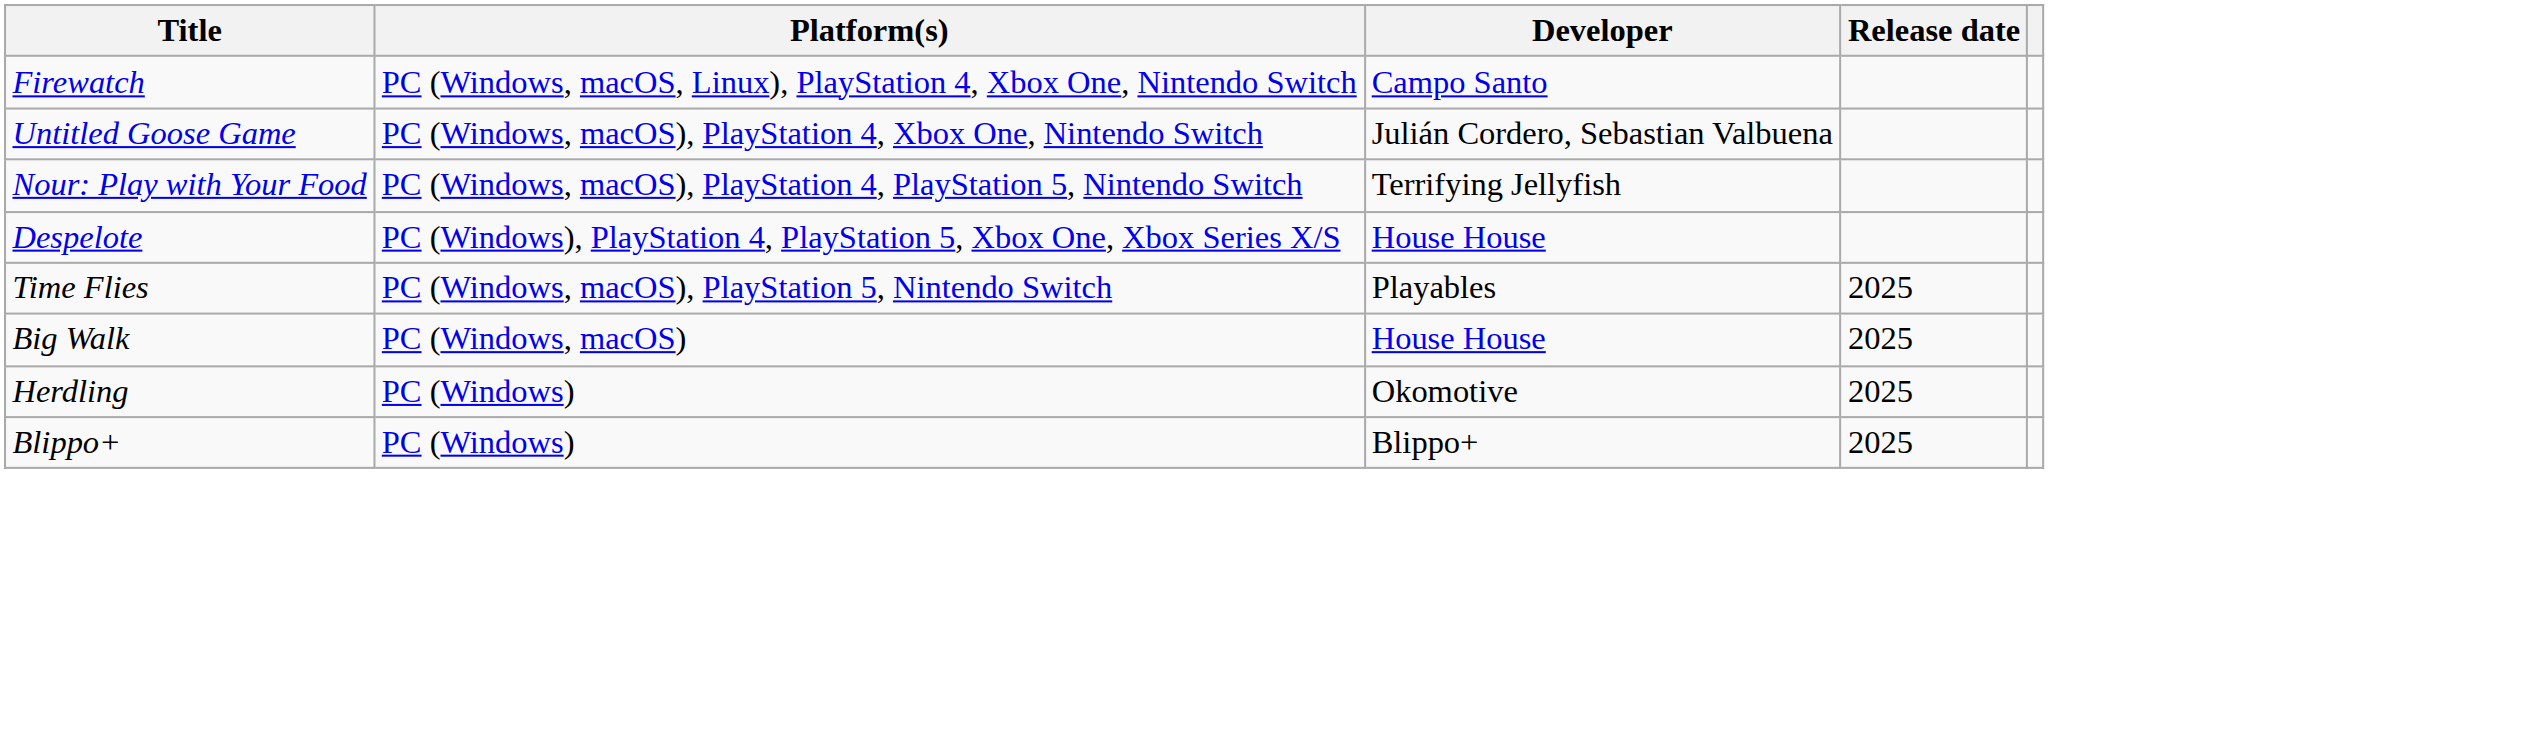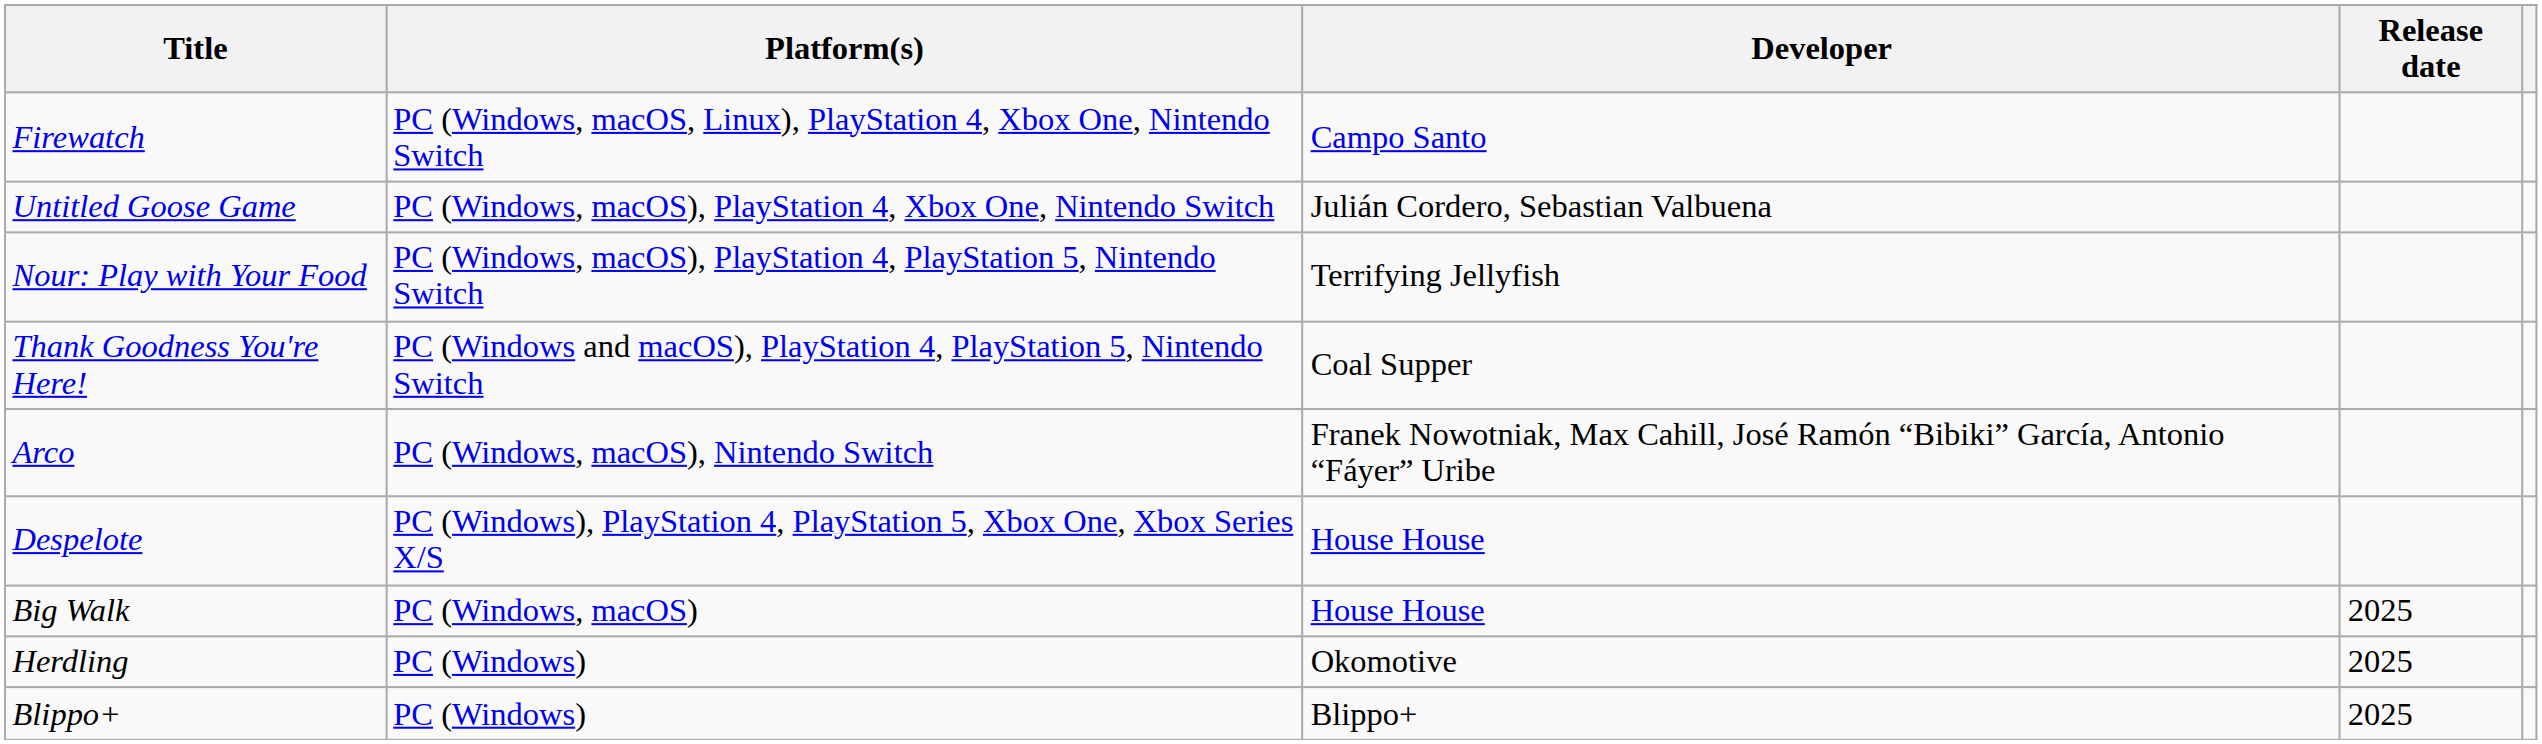+ row: Thank Goodness You're Here! | PC (Windows and macOS), PlayStation 4, PlayStation 5, Nintendo Switch | Coal Supper
+ row: Arco | PC (Windows, macOS), Nintendo Switch | Franek Nowotniak, Max Cahill, José Ramón “Bibiki” García, Antonio “Fáyer” Uribe
- row: Time Flies | PC (Windows, macOS), PlayStation 5, Nintendo Switch | Playables | 2025
